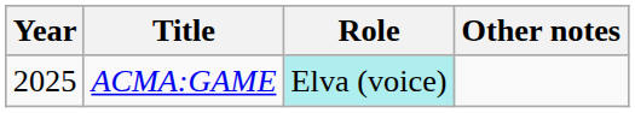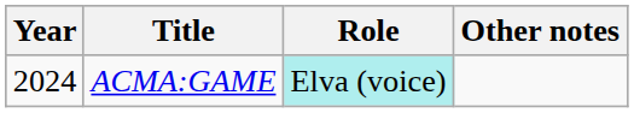ACMA:GAME | Year: 2025 -> 2024
